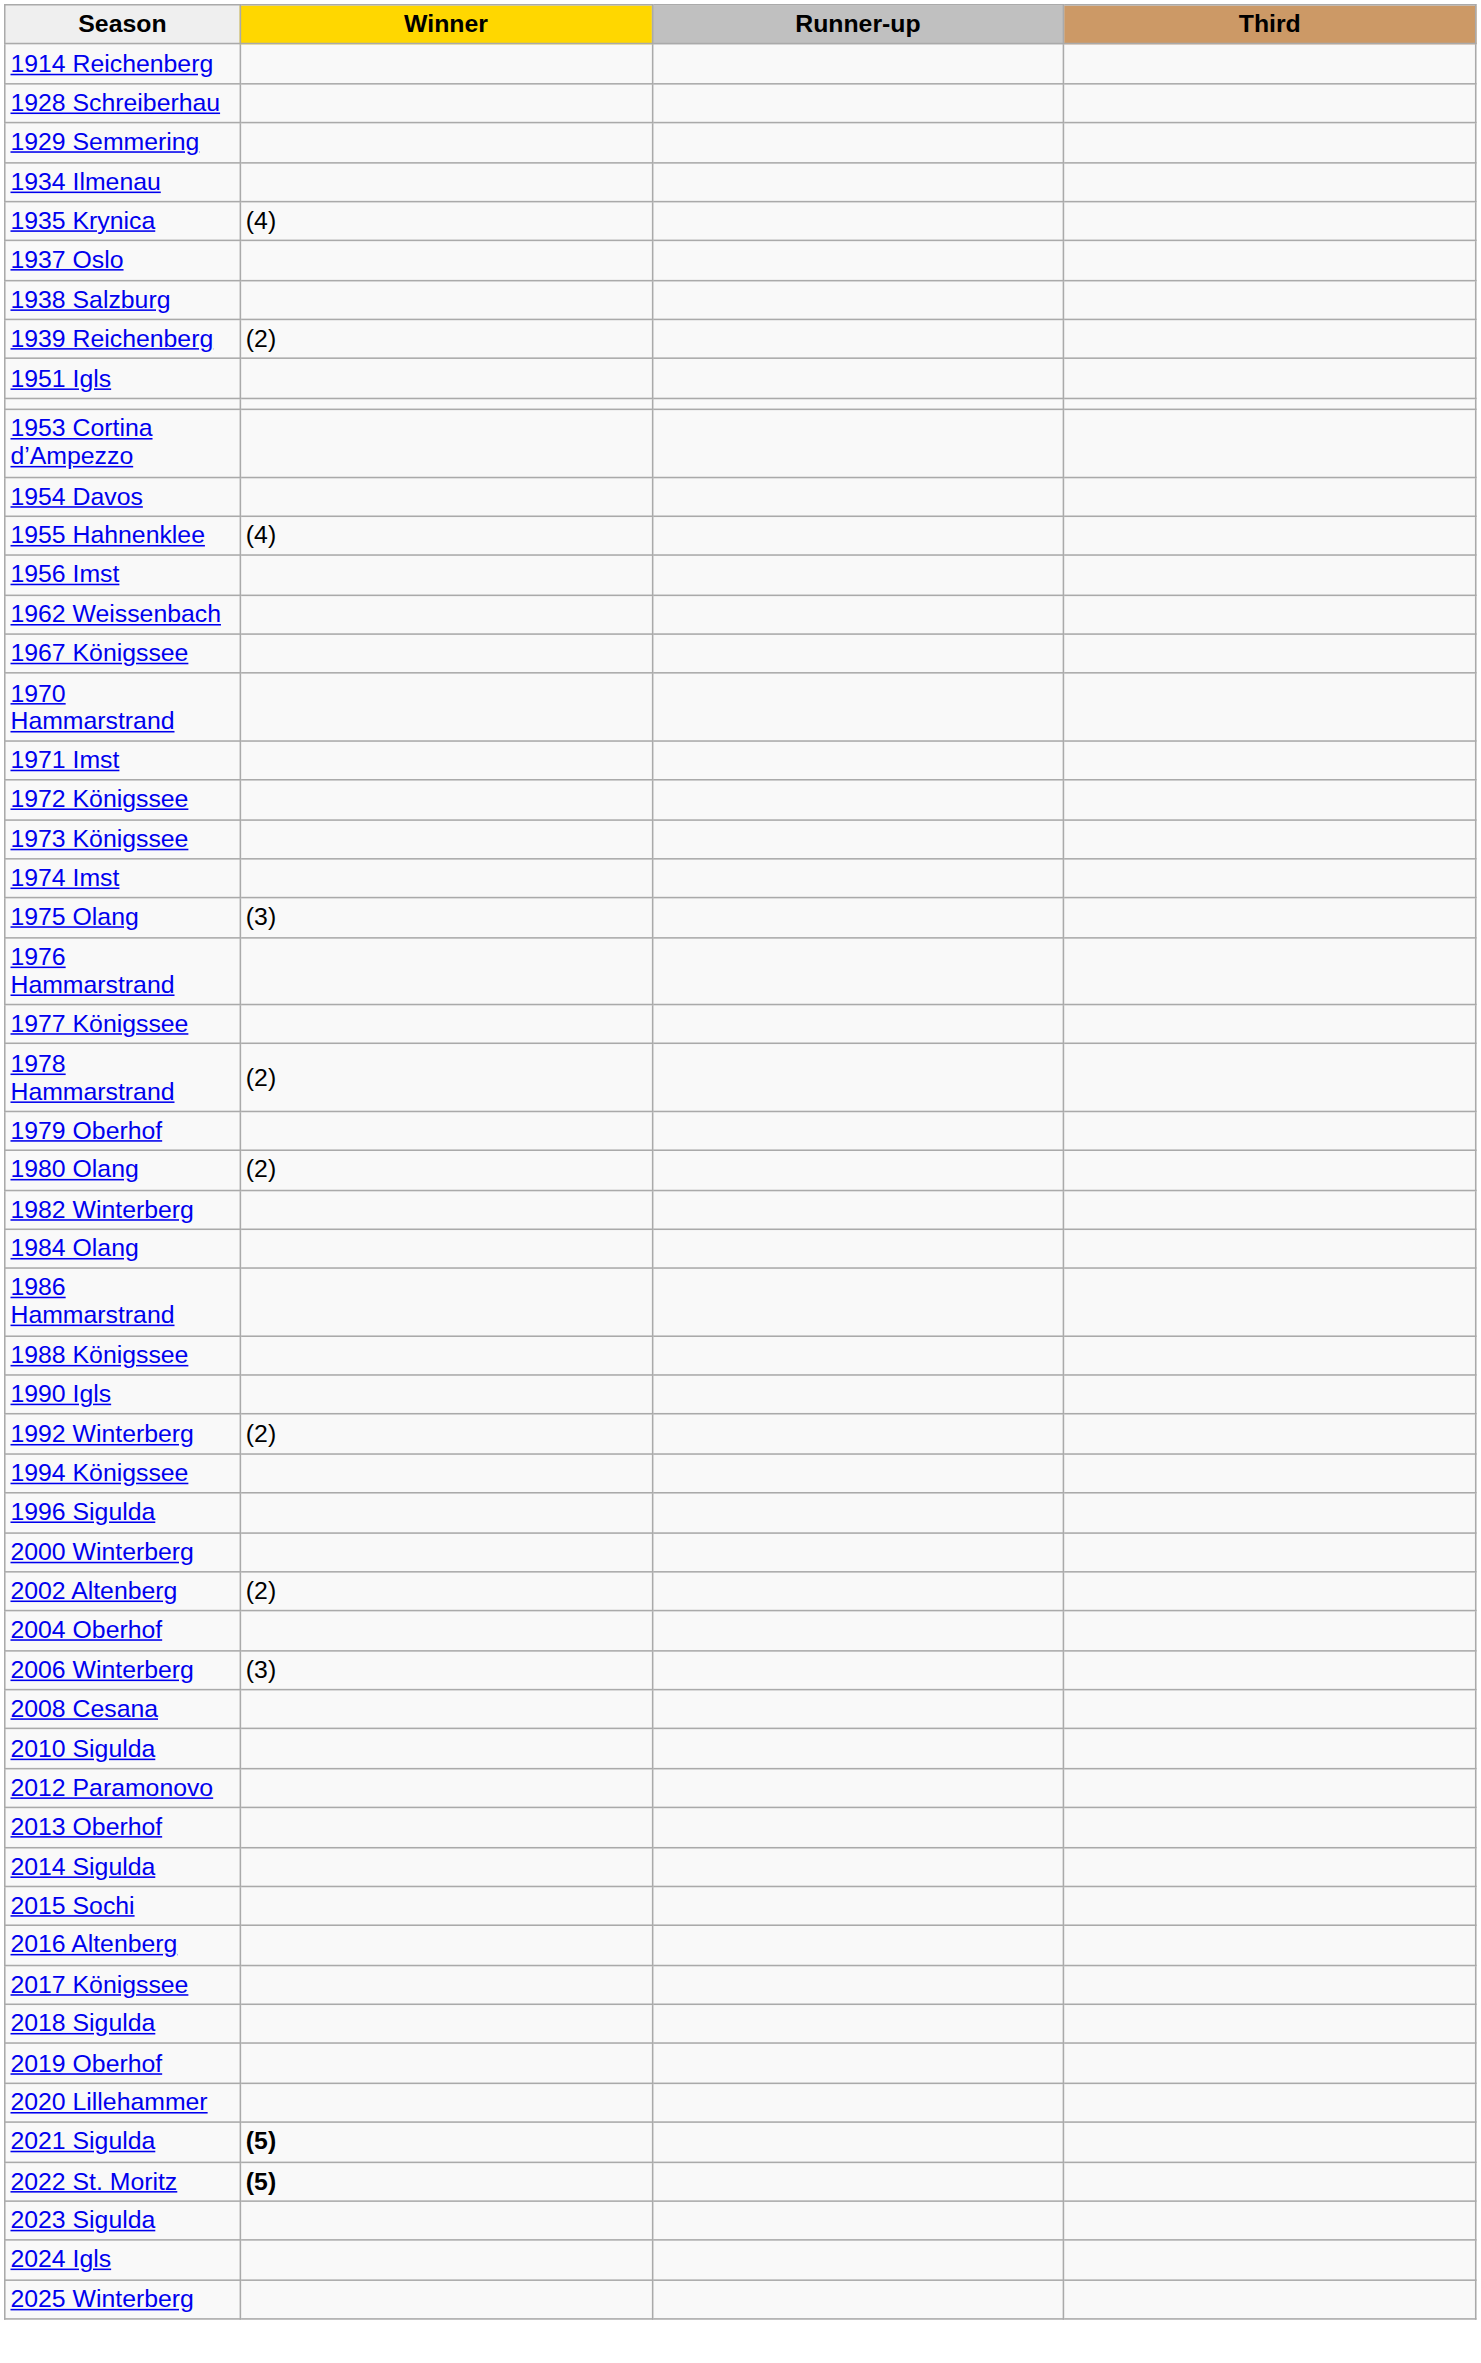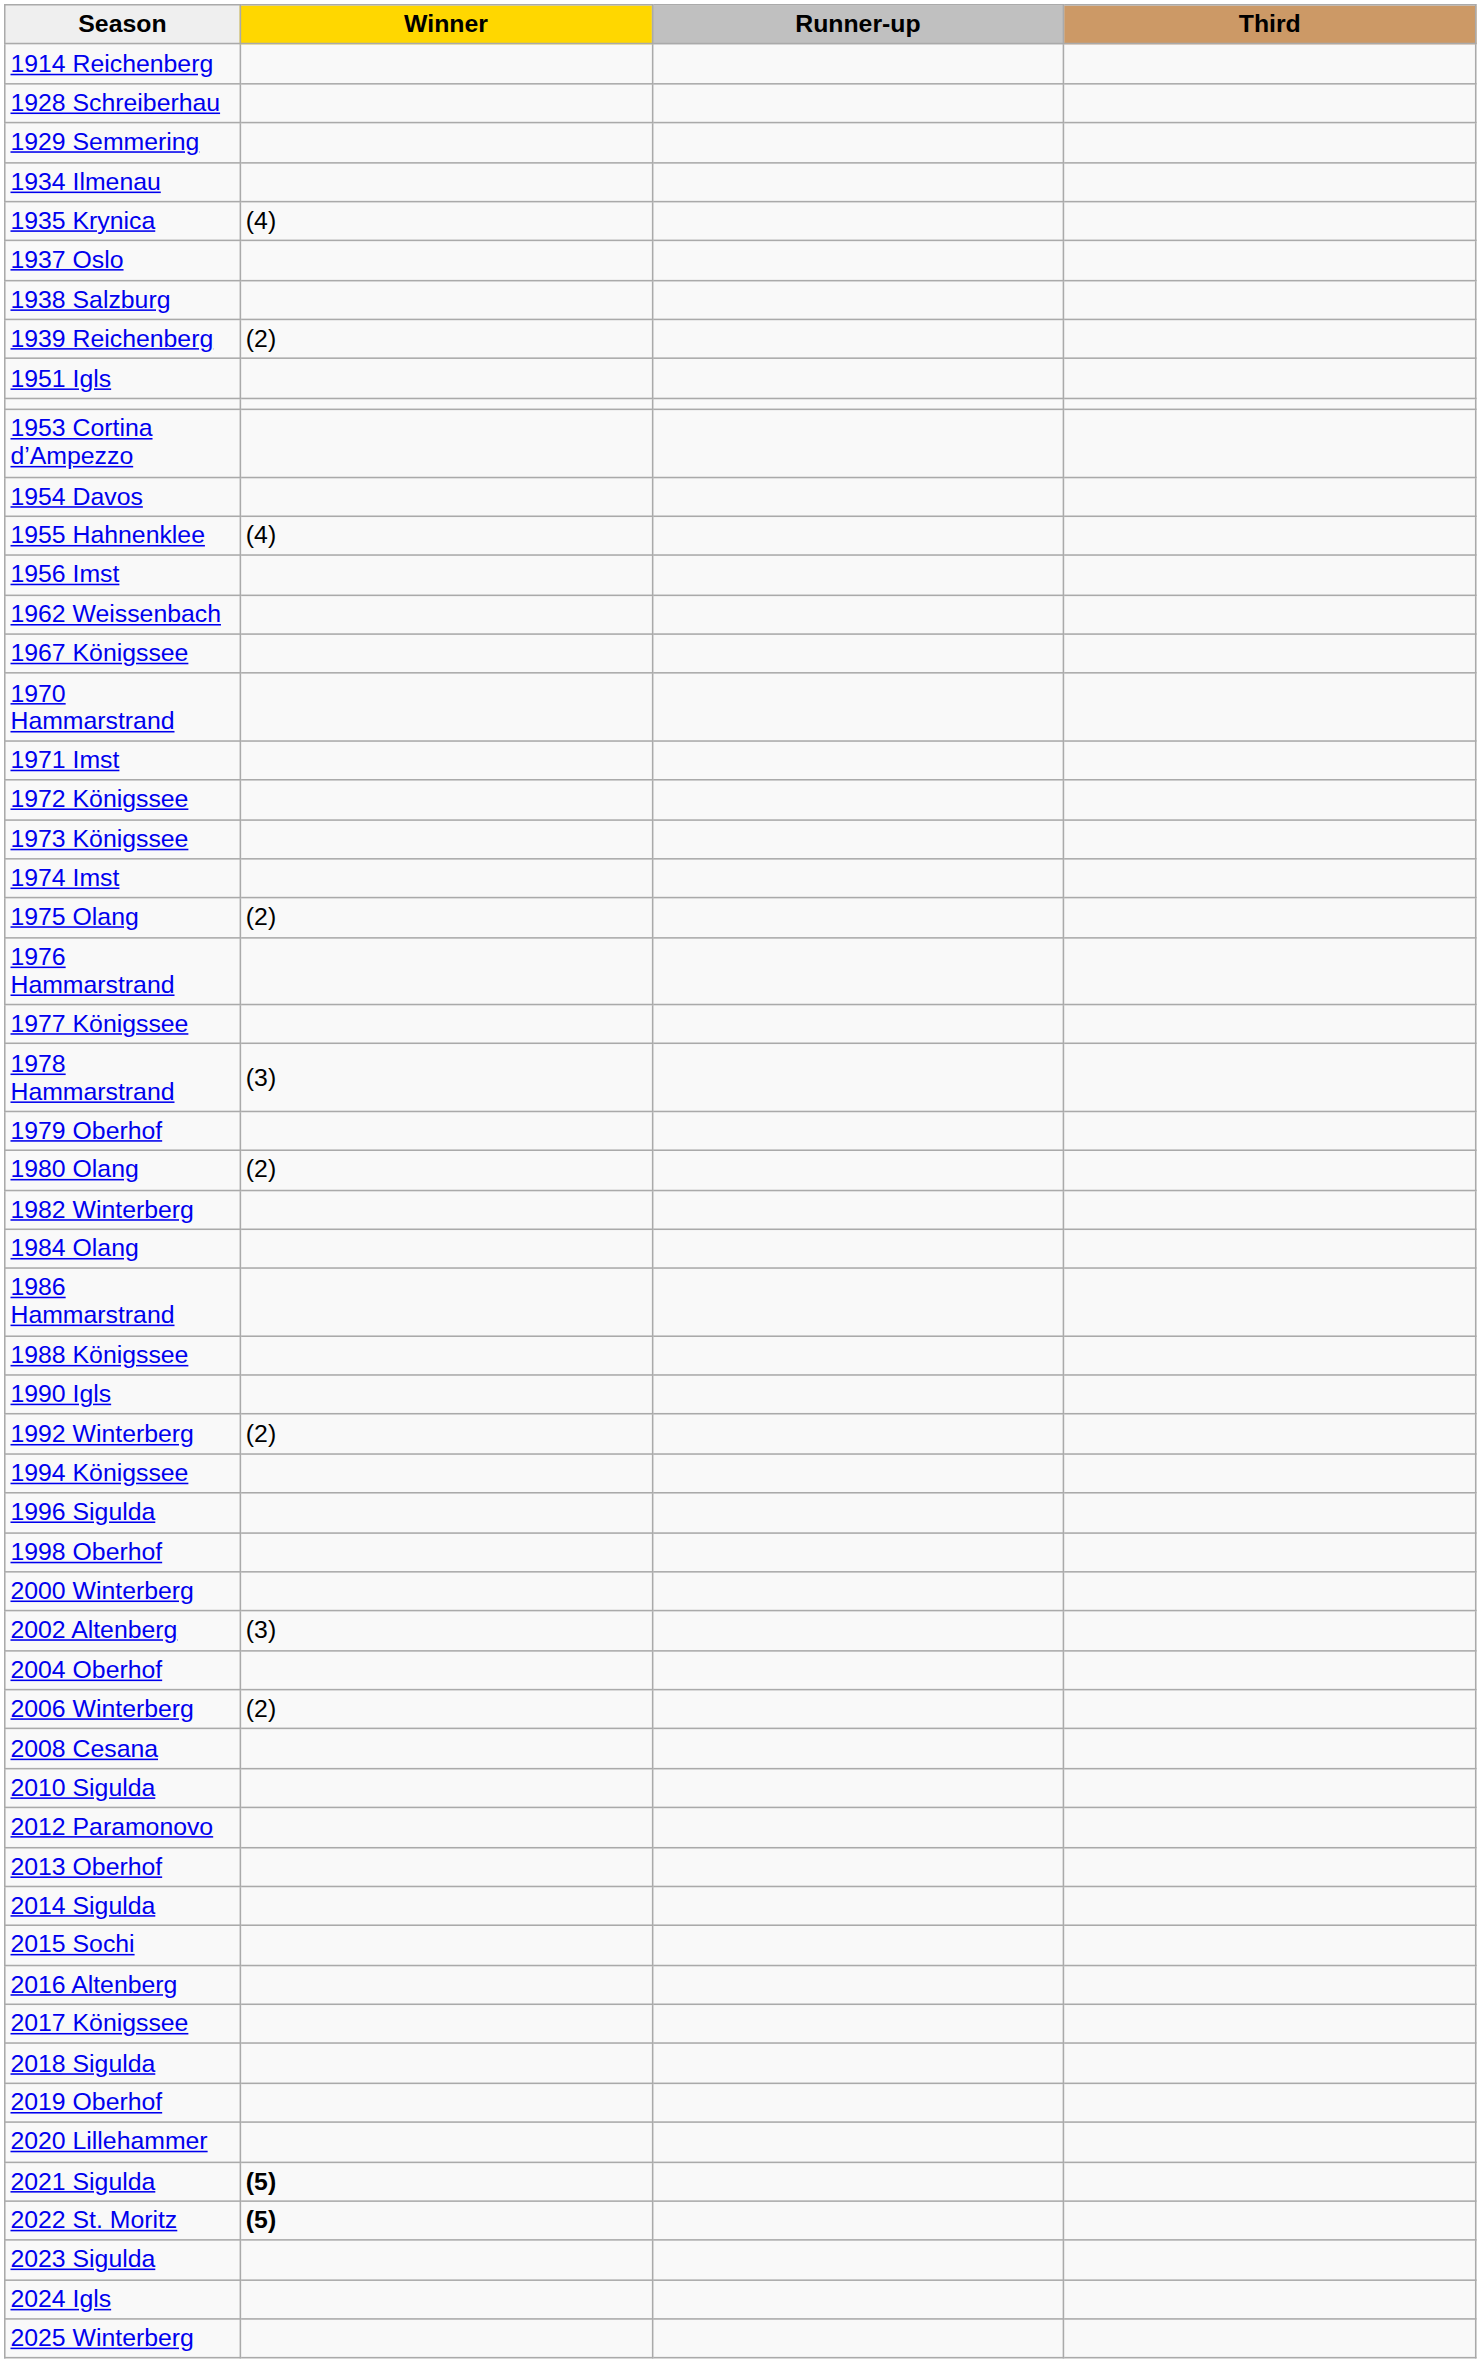1975 Olang | Winner: (3) -> (2)
1978 Hammarstrand | Winner: (2) -> (3)
+ row: 1998 Oberhof
2002 Altenberg | Winner: (2) -> (3)
2006 Winterberg | Winner: (3) -> (2)
